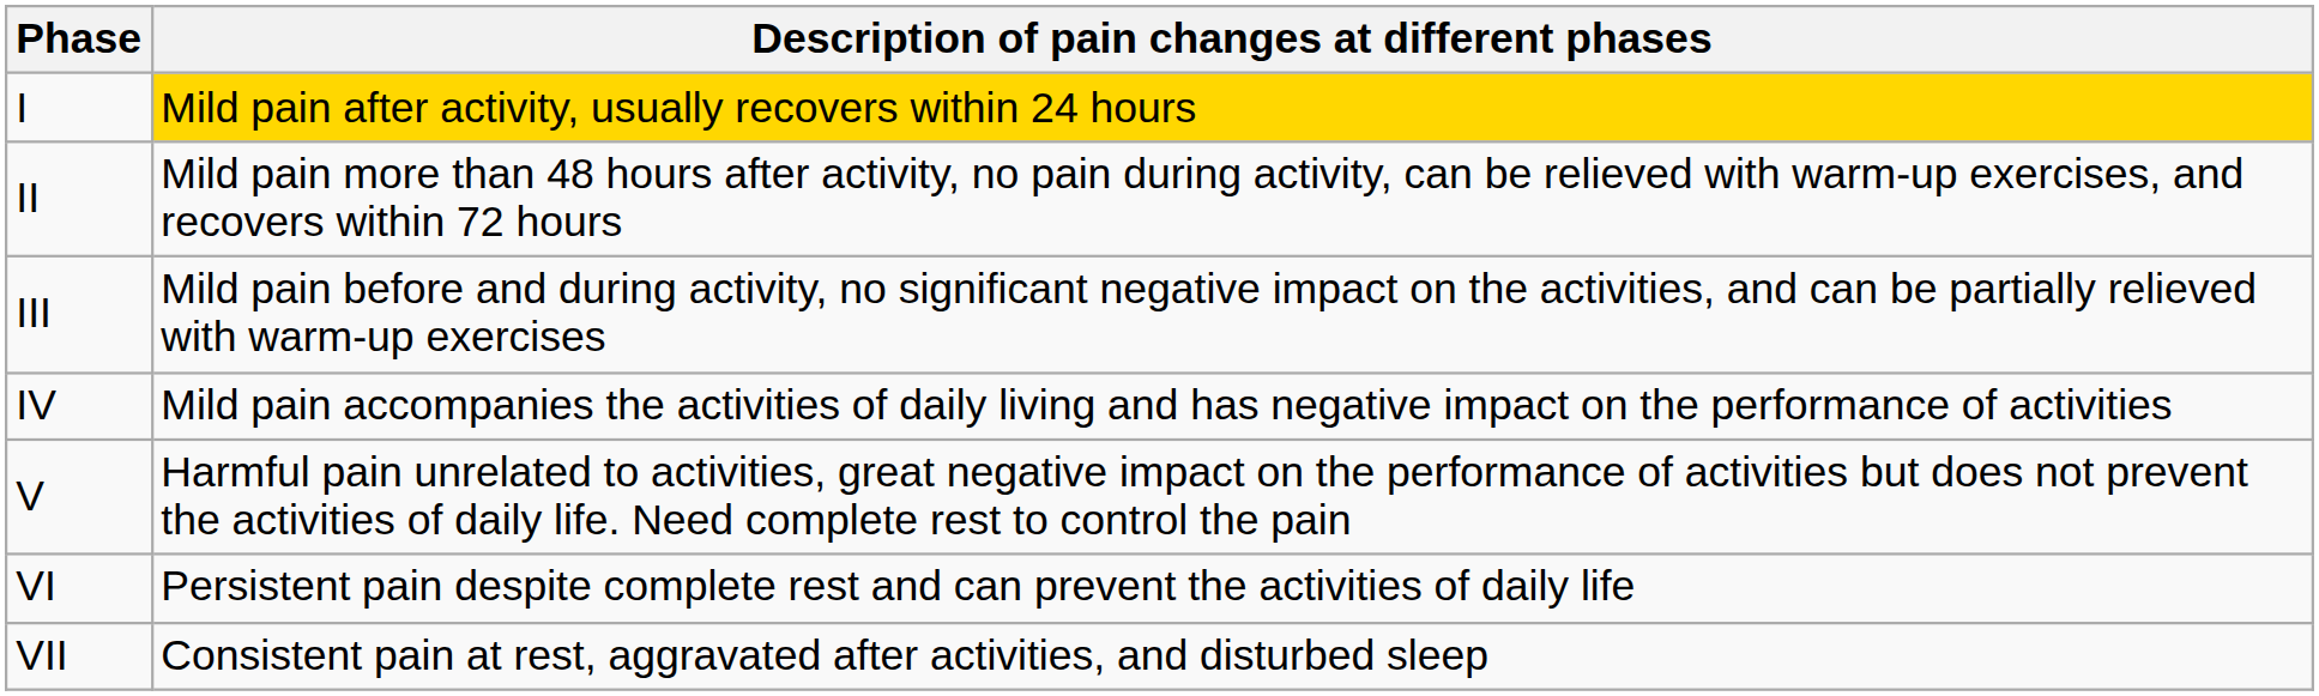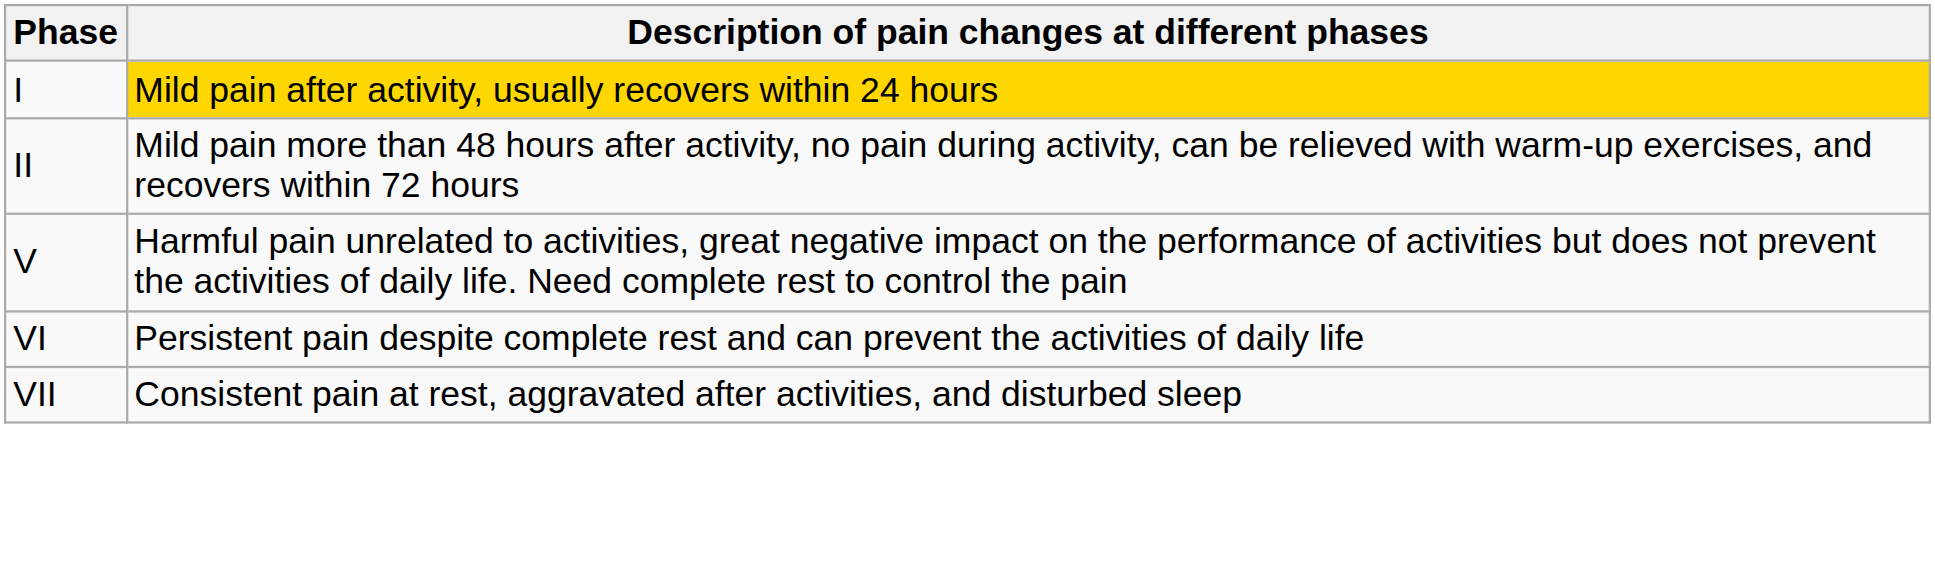- row: III | Mild pain before and during activity, no significant negative impact on the activities, and can be partially relieved with warm-up exercises
- row: IV | Mild pain accompanies the activities of daily living and has negative impact on the performance of activities
